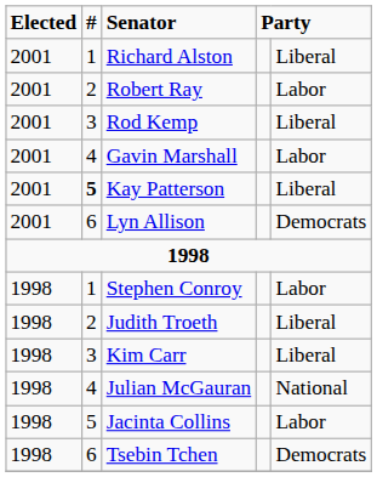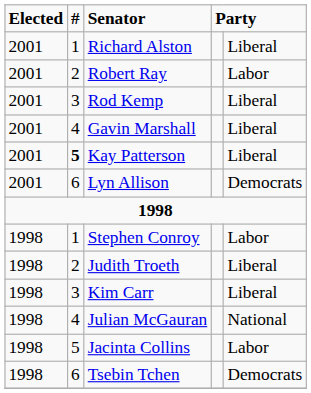Gavin Marshall | column 5: Labor -> Liberal
